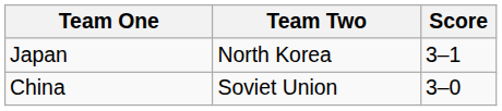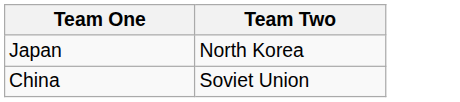- column: Score | 3–1 | 3–0
